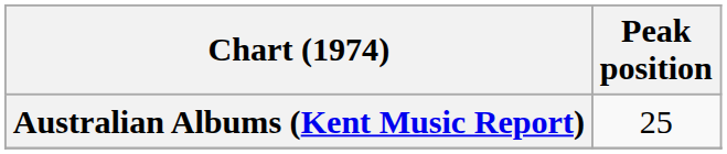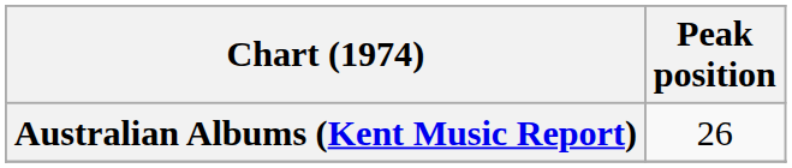Australian Albums (Kent Music Report) | Peak position: 25 -> 26
